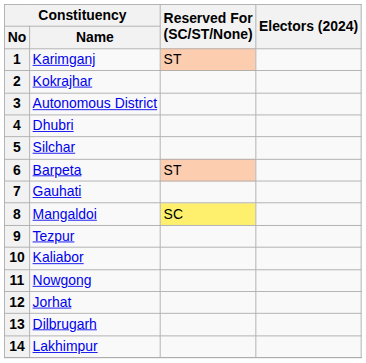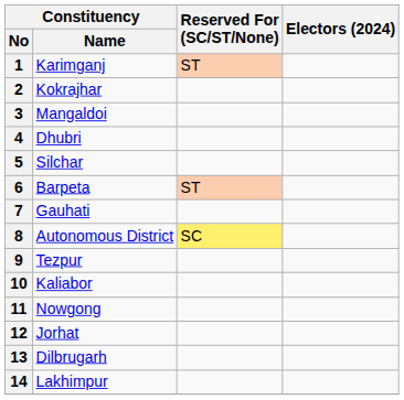3 | Constituency / Name: Autonomous District -> Mangaldoi
8 | Constituency / Name: Mangaldoi -> Autonomous District
